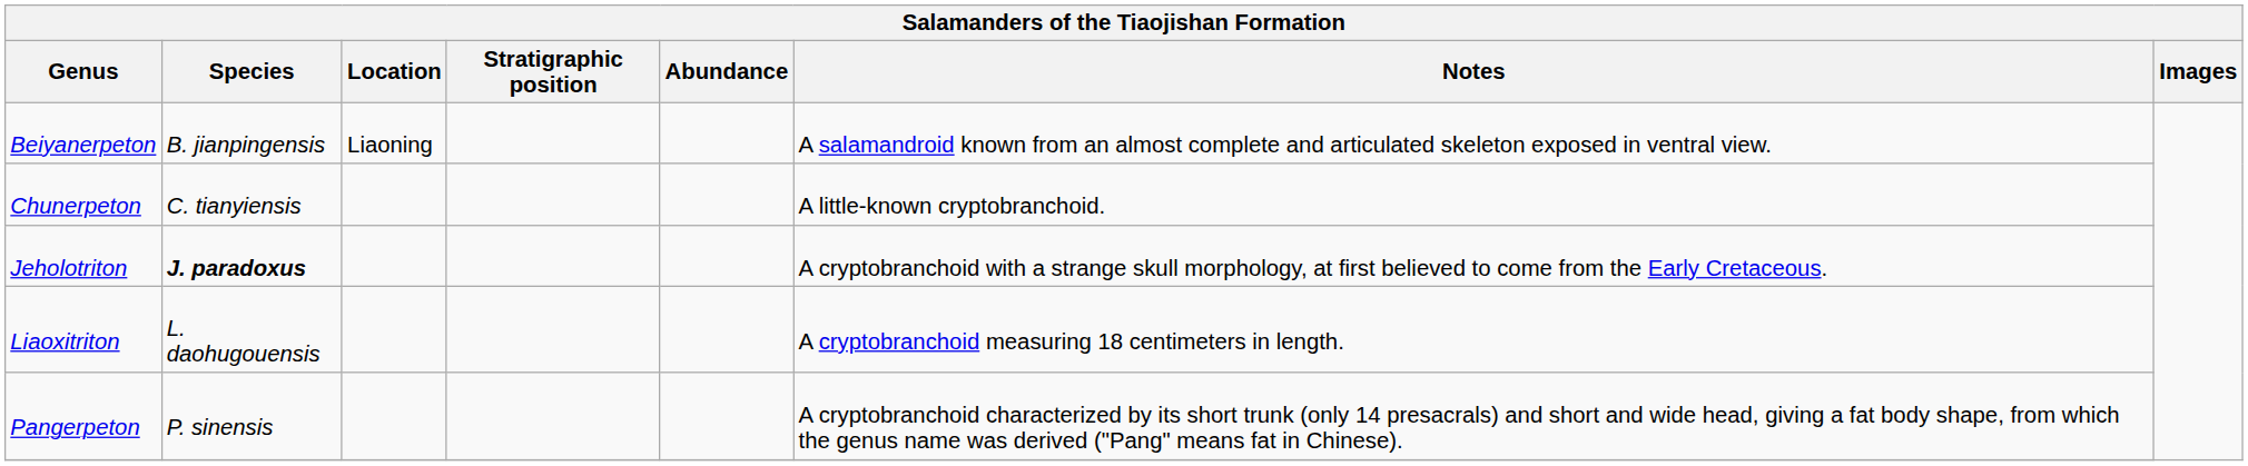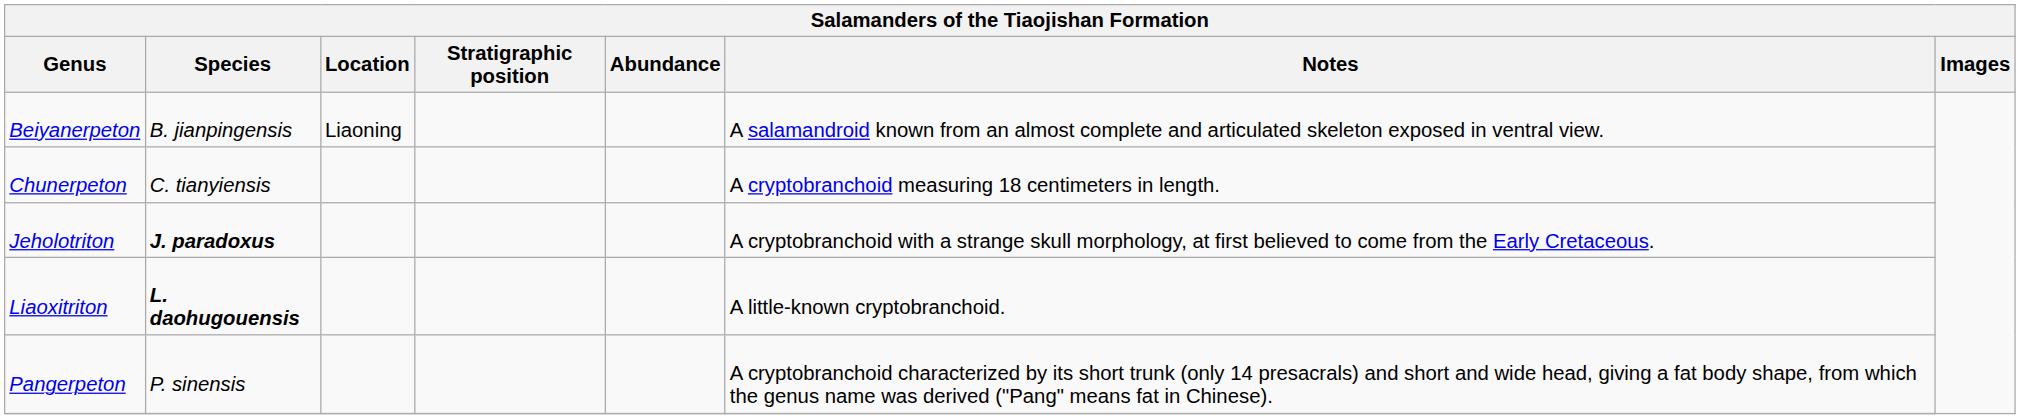Chunerpeton | Notes: A little-known cryptobranchoid. -> A cryptobranchoid measuring 18 centimeters in length.
Liaoxitriton | Species: normal -> bold
Liaoxitriton | Notes: A cryptobranchoid measuring 18 centimeters in length. -> A little-known cryptobranchoid.
